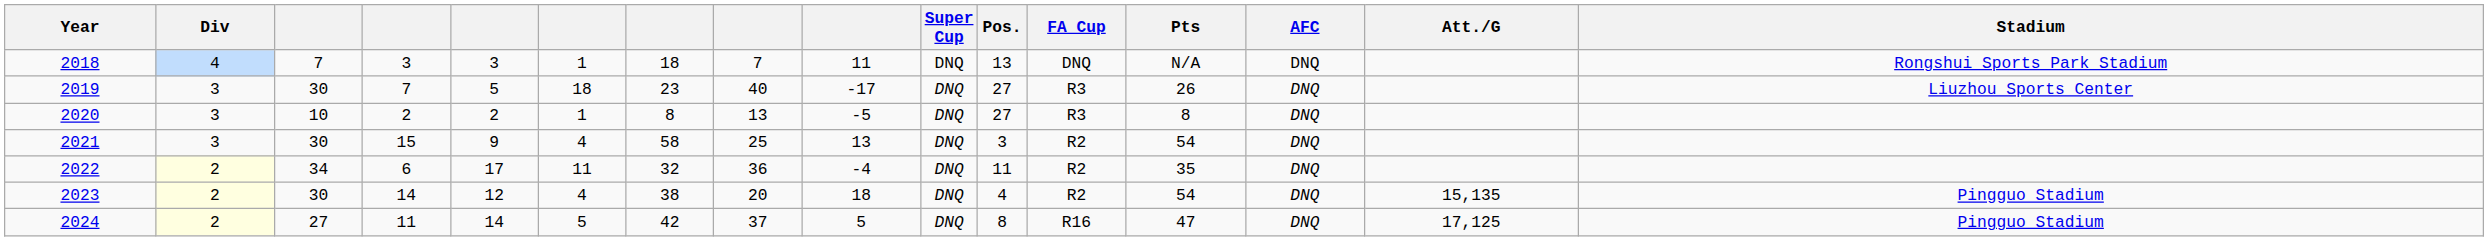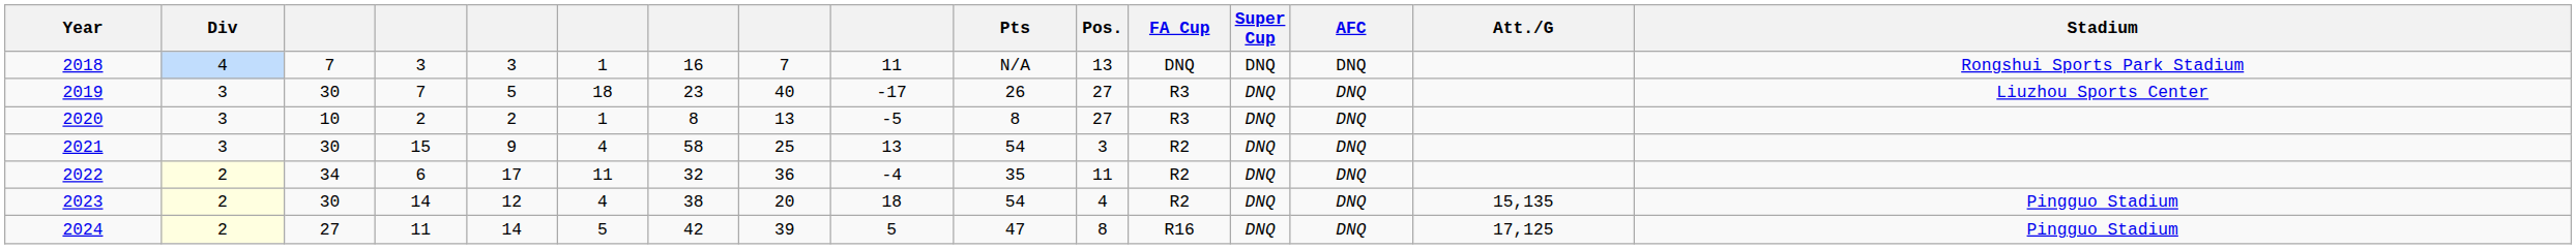columns swapped: Pts <-> Super Cup
2018 | column 7: 18 -> 16
2024 | column 8: 37 -> 39
